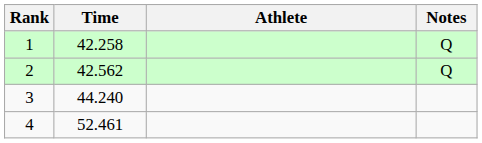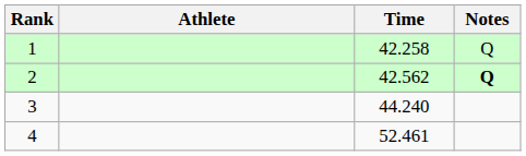columns swapped: Athlete <-> Time
2 | Notes: normal -> bold
